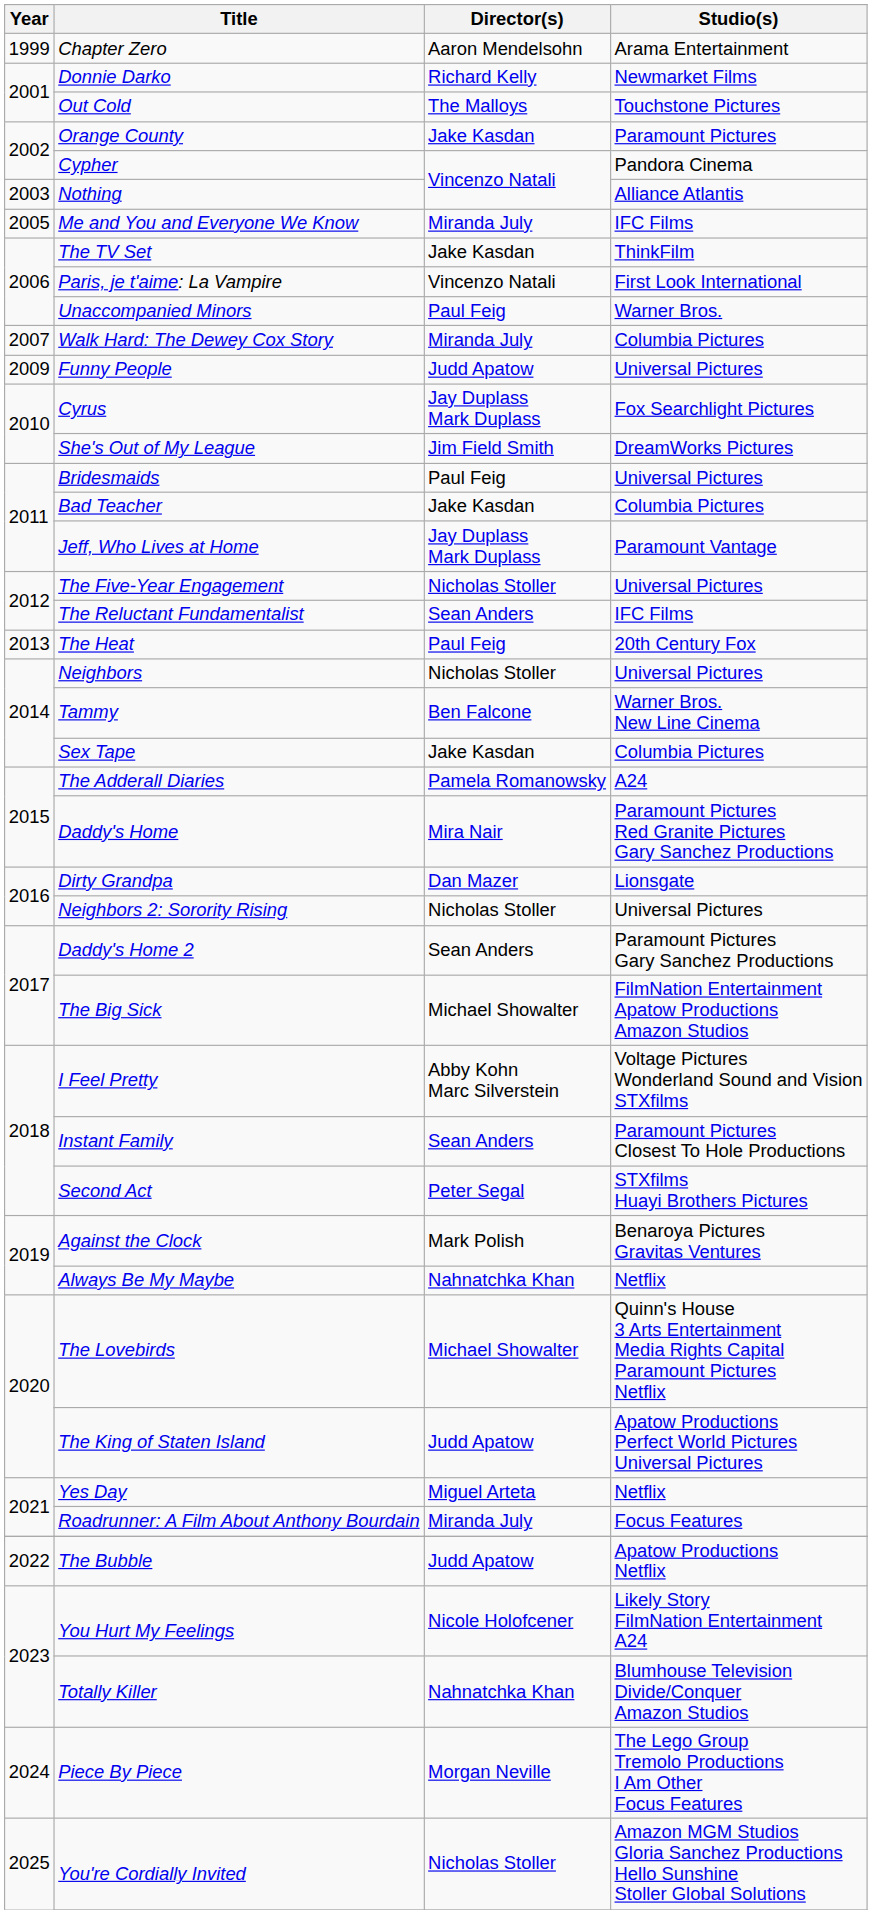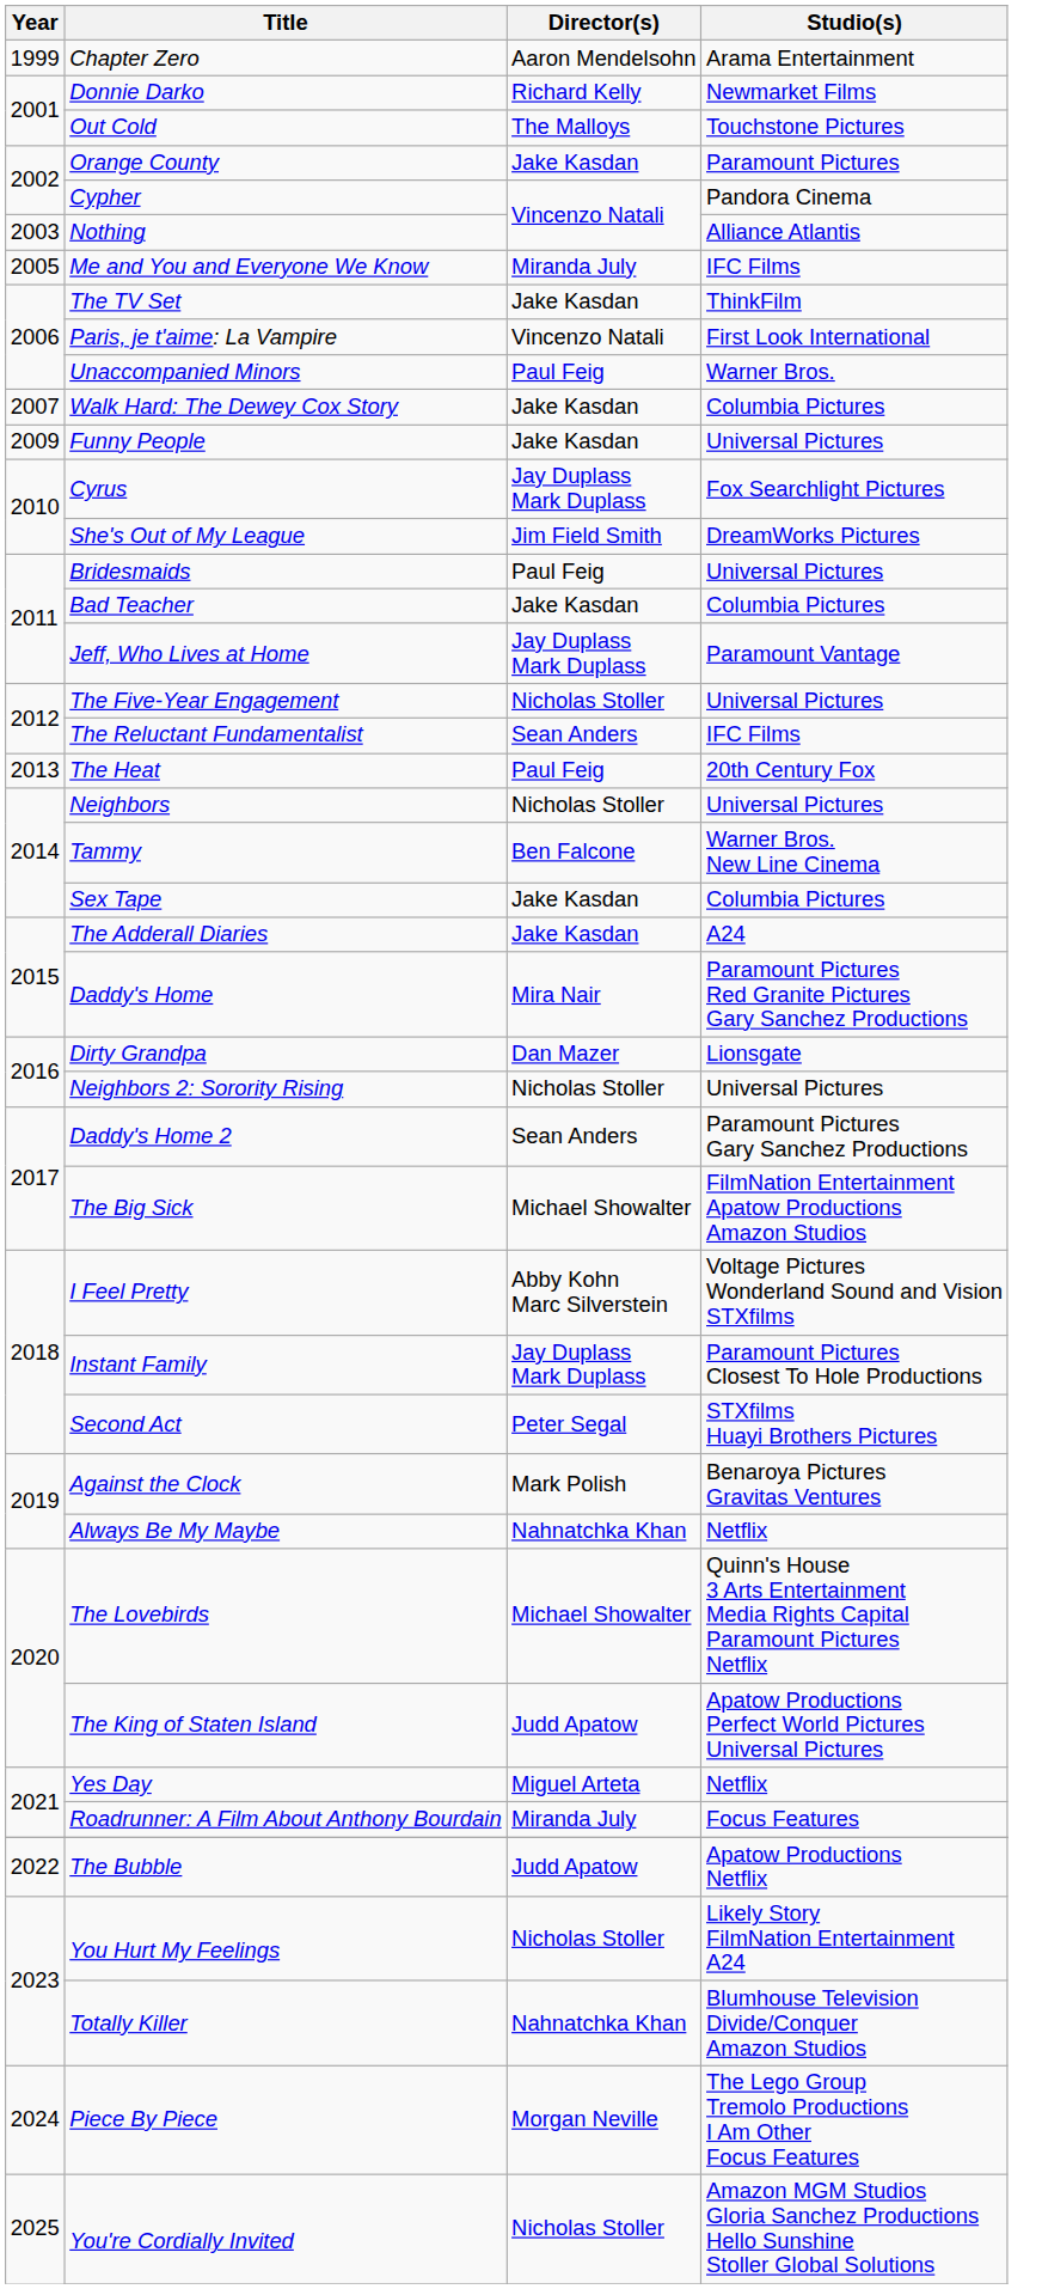Walk Hard: The Dewey Cox Story | Director(s): Miranda July -> Jake Kasdan
Funny People | Director(s): Judd Apatow -> Jake Kasdan
The Adderall Diaries | Director(s): Pamela Romanowsky -> Jake Kasdan
Instant Family | Director(s): Sean Anders -> Jay Duplass Mark Duplass
You Hurt My Feelings | Director(s): Nicole Holofcener -> Nicholas Stoller
